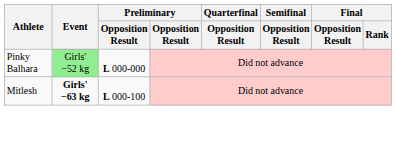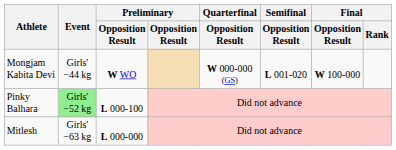+ row: Mongjam Kabita Devi | Girls' −44 kg | W WO | W 000-000 (GS) | L 001-020 | W 100-000
Pinky Balhara | column 3: L 000-000 -> L 000-100
Mitlesh | Event: bold -> normal
Mitlesh | column 3: L 000-100 -> L 000-000
